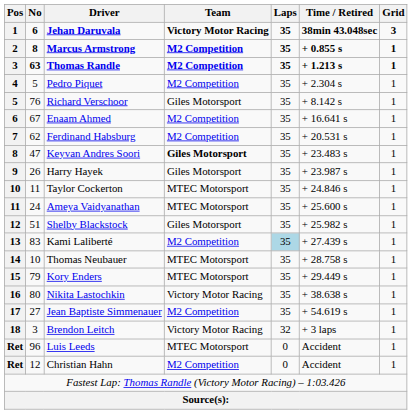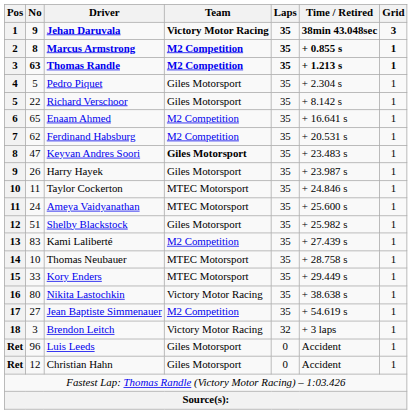Jehan Daruvala | No: 6 -> 9
Pedro Piquet | Team: M2 Competition -> Giles Motorsport
Richard Verschoor | No: 76 -> 22
Enaam Ahmed | No: 67 -> 65
Kami Laliberté | Laps: lightblue background -> no background
Kory Enders | No: 79 -> 33
Luis Leeds | Team: MTEC Motorsport -> Giles Motorsport
Christian Hahn | Team: M2 Competition -> Giles Motorsport
